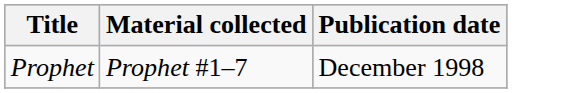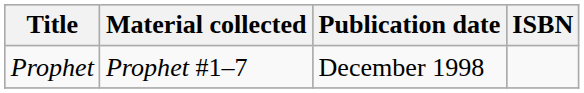+ column: ISBN
